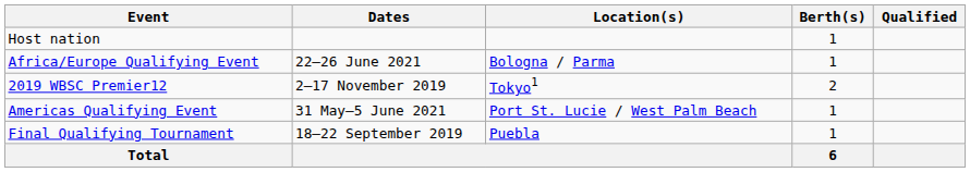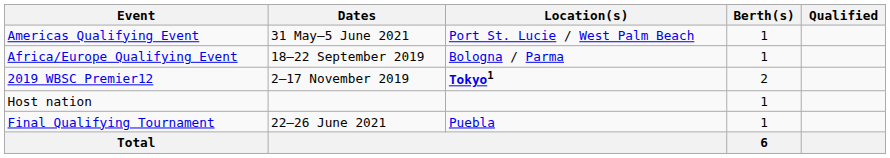rows swapped: Host nation <-> Americas Qualifying Event
Africa/Europe Qualifying Event | Dates: 22–26 June 2021 -> 18–22 September 2019
2019 WBSC Premier12 | Location(s): normal -> bold
Final Qualifying Tournament | Dates: 18–22 September 2019 -> 22–26 June 2021
